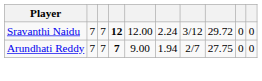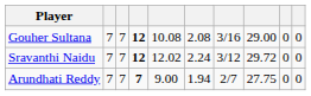+ row: Gouher Sultana | 7 | 7 | 12 | 10.08 | 2.08 | 3/16 | 29.00 | 0 | 0
Sravanthi Naidu | column 5: 12.00 -> 12.02
